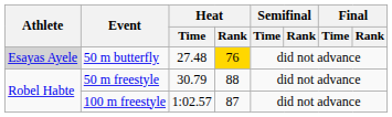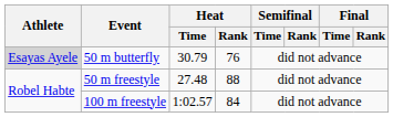50 m butterfly | Heat / Time: 27.48 -> 30.79
50 m butterfly | Heat / Rank: gold background -> no background
50 m freestyle | Heat / Time: 30.79 -> 27.48
100 m freestyle | Heat / Rank: 87 -> 84
